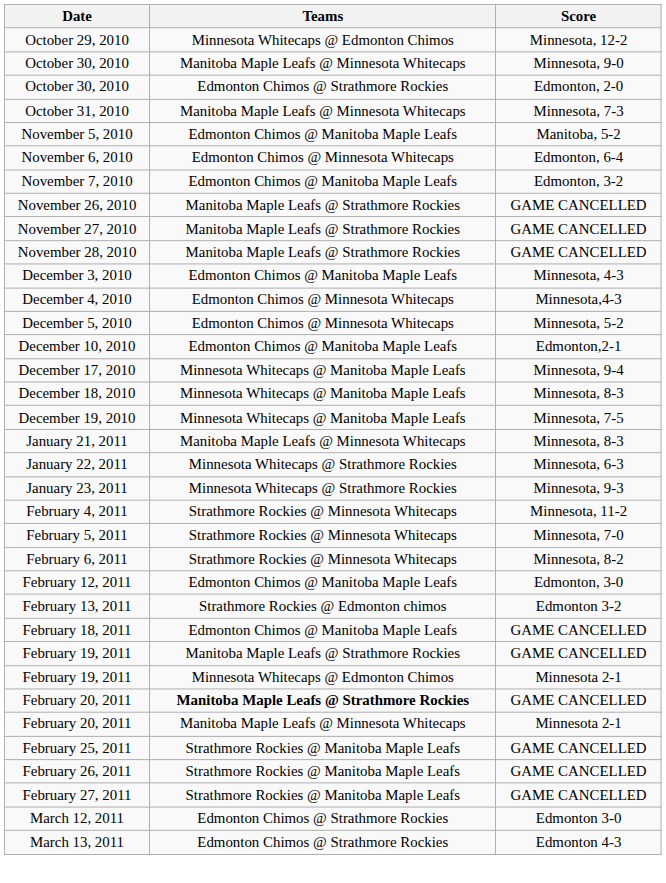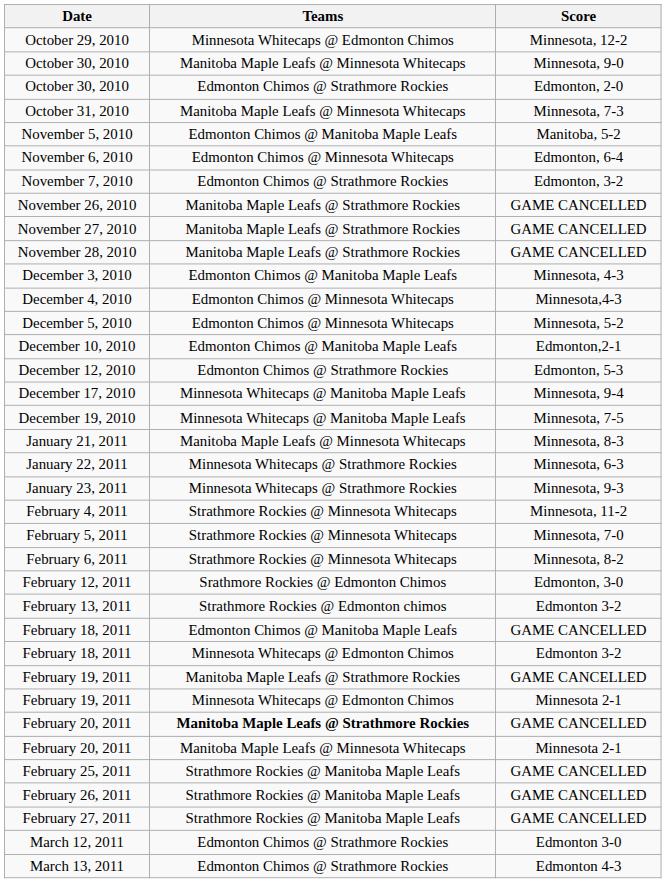November 7, 2010 | Teams: Edmonton Chimos @ Manitoba Maple Leafs -> Edmonton Chimos @ Strathmore Rockies
+ row: December 12, 2010 | Edmonton Chimos @ Strathmore Rockies | Edmonton, 5-3
- row: December 18, 2010 | Minnesota Whitecaps @ Manitoba Maple Leafs | Minnesota, 8-3
February 12, 2011 | Teams: Edmonton Chimos @ Manitoba Maple Leafs -> Srathmore Rockies @ Edmonton Chimos
+ row: February 18, 2011 | Minnesota Whitecaps @ Edmonton Chimos | Edmonton 3-2
